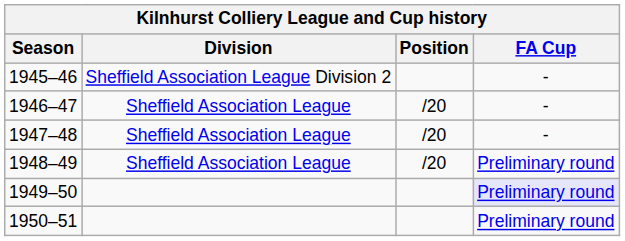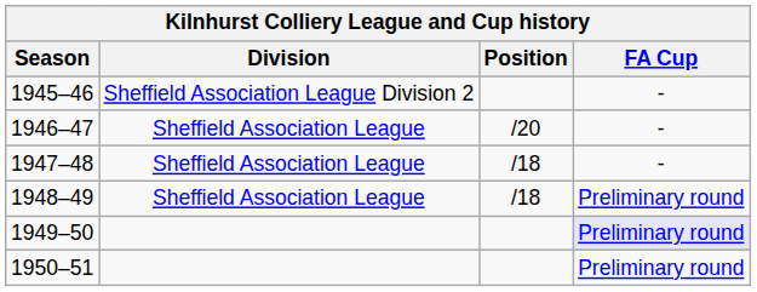1947–48 | Position: /20 -> /18
1948–49 | Position: /20 -> /18
